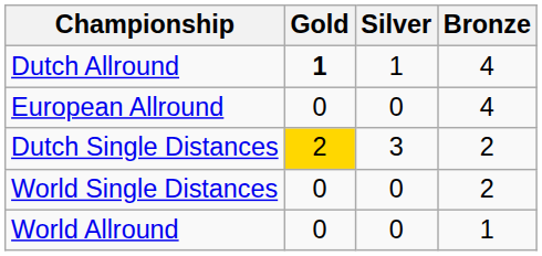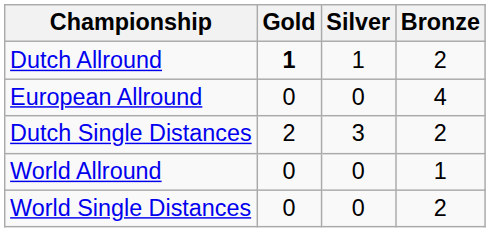Dutch Allround | Bronze: 4 -> 2
Dutch Single Distances | Gold: gold background -> no background
rows swapped: World Single Distances <-> World Allround
